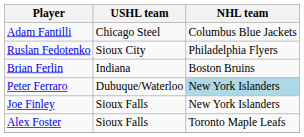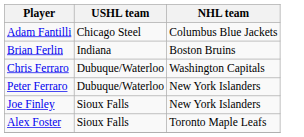- row: Ruslan Fedotenko | Sioux City | Philadelphia Flyers
+ row: Chris Ferraro | Dubuque/Waterloo | Washington Capitals
Peter Ferraro | NHL team: lightblue background -> no background
